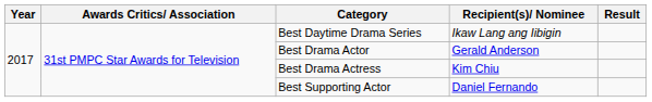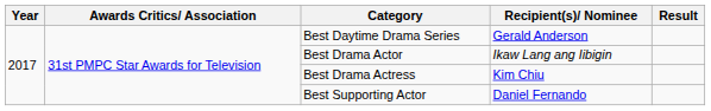Best Daytime Drama Series | Recipient(s)/ Nominee: Ikaw Lang ang Iibigin -> Gerald Anderson
Best Drama Actor | Recipient(s)/ Nominee: Gerald Anderson -> Ikaw Lang ang Iibigin
